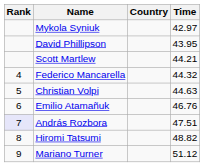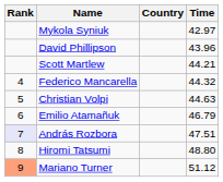David Phillipson | Time: 43.95 -> 43.96
Emilio Atamañuk | Time: 46.76 -> 46.79
Hiromi Tatsumi | Time: 48.82 -> 48.80
Mariano Turner | Rank: no background -> lightsalmon background
